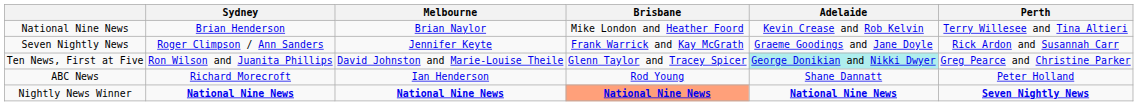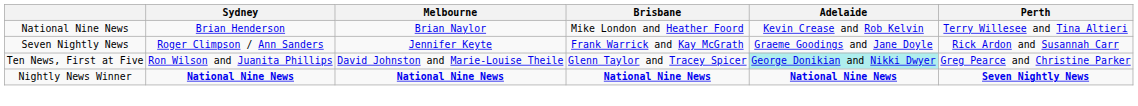- row: ABC News | Richard Morecroft | Ian Henderson | Rod Young | Shane Dannatt | Peter Holland
Nightly News Winner | Brisbane: lightsalmon background -> no background
